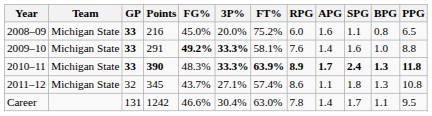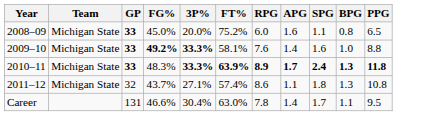- column: Points | 216 | 291 | 390 | 345 | 1242
